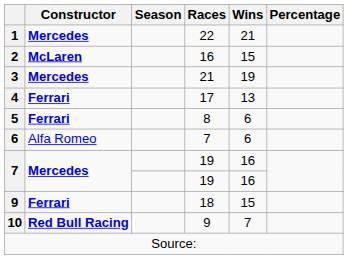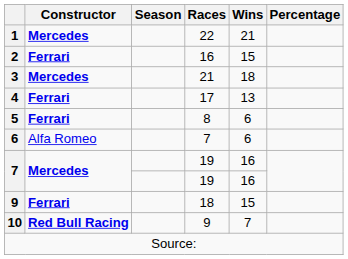2 | Constructor: McLaren -> Ferrari
3 | Wins: 19 -> 18
